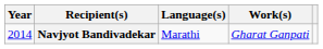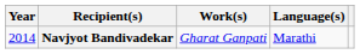columns swapped: Work(s) <-> Language(s)
